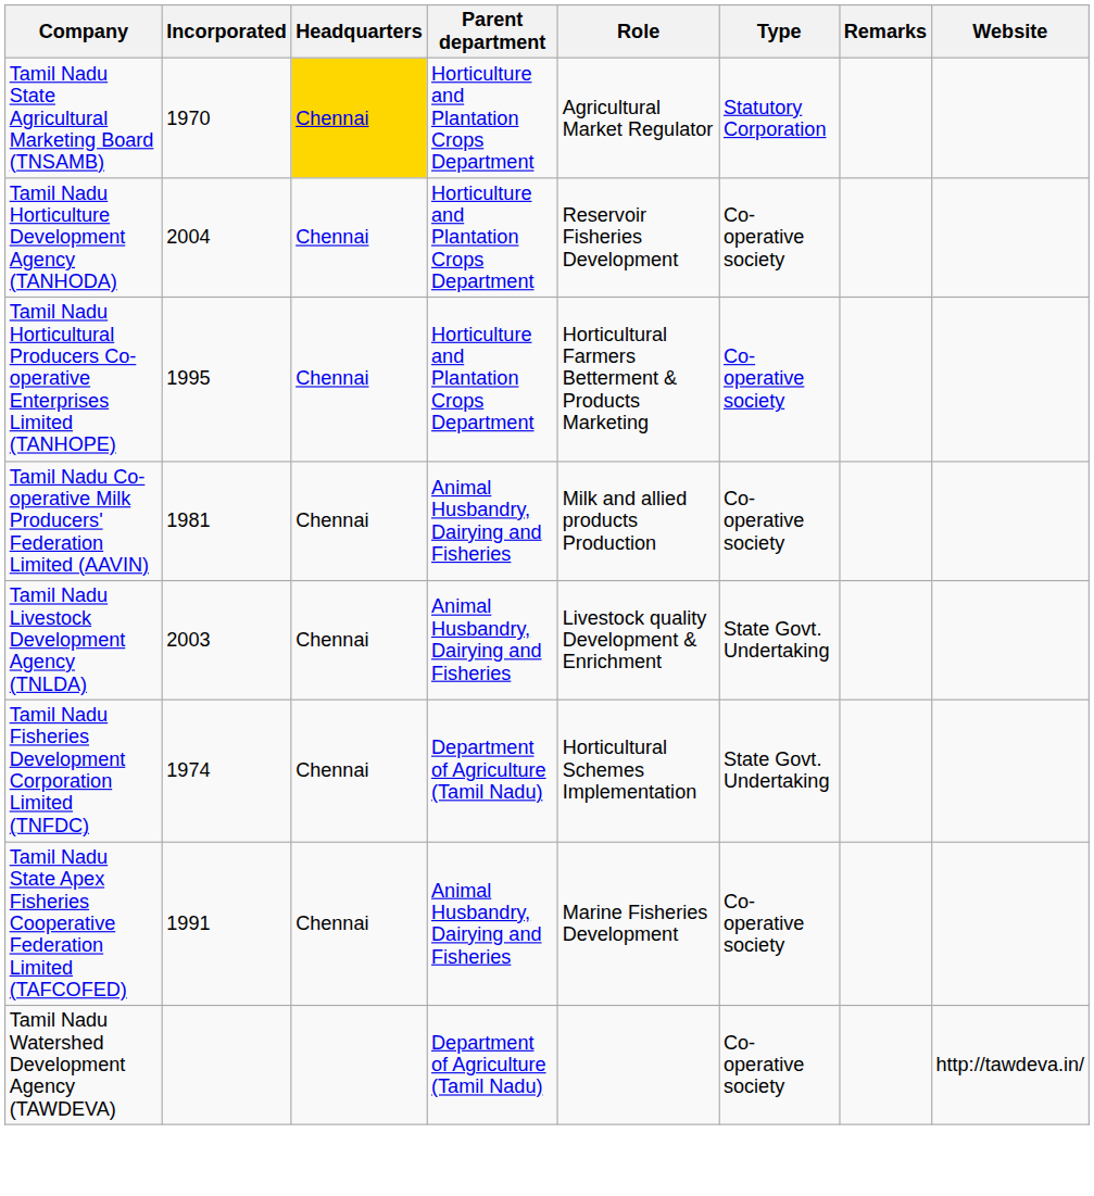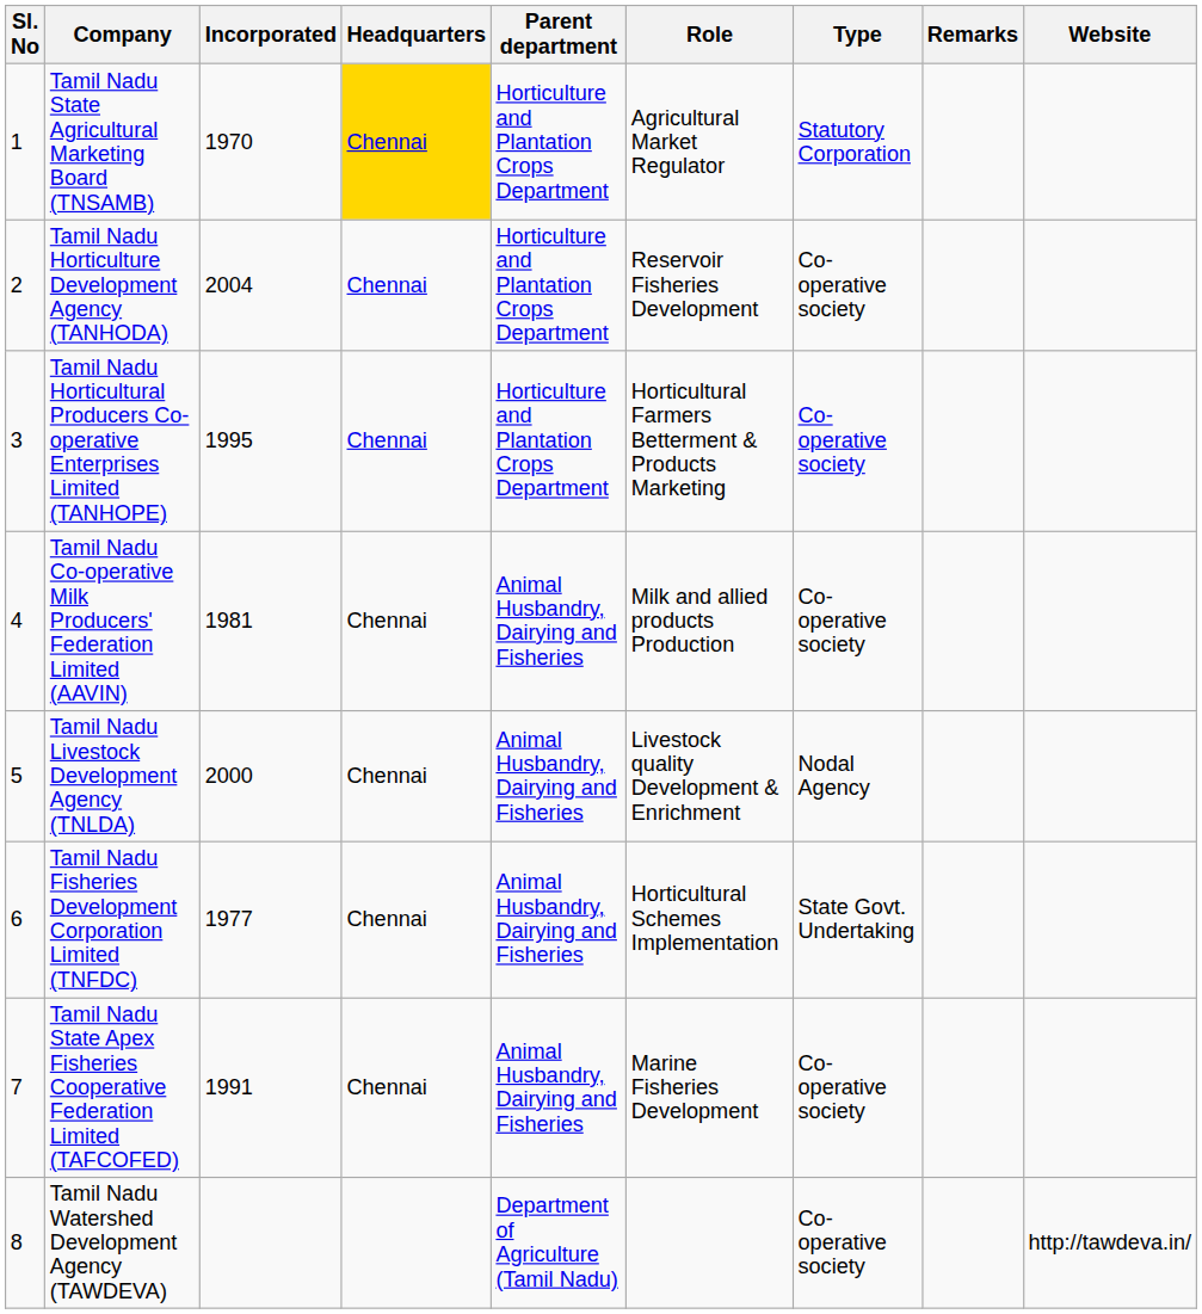+ column: Sl. No | 1 | 2 | 3 | 4 | 5 | 6 | 7 | 8
Tamil Nadu Livestock Development Agency (TNLDA) | Incorporated: 2003 -> 2000
Tamil Nadu Livestock Development Agency (TNLDA) | Type: State Govt. Undertaking -> Nodal Agency
Tamil Nadu Fisheries Development Corporation Limited (TNFDC) | Incorporated: 1974 -> 1977
Tamil Nadu Fisheries Development Corporation Limited (TNFDC) | Parent department: Department of Agriculture (Tamil Nadu) -> Animal Husbandry, Dairying and Fisheries
